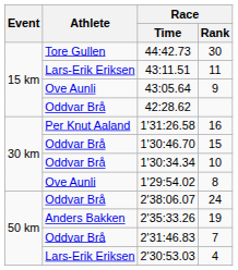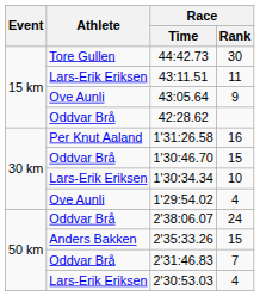1'30:34.34 | Athlete: Oddvar Brå -> Lars-Erik Eriksen
1'29:54.02 | Race / Rank: 8 -> 4
2'35:33.26 | Race / Rank: 19 -> 15
